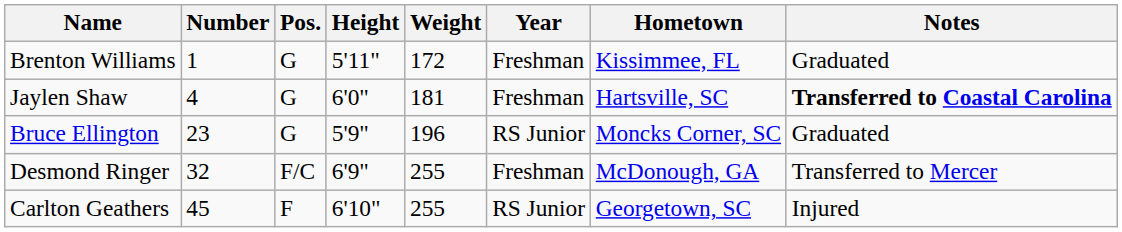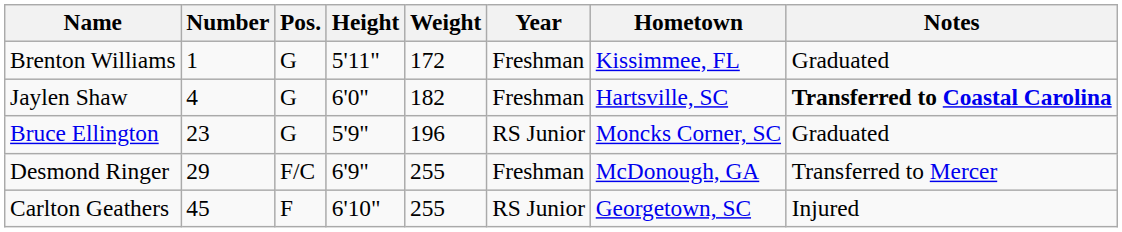Jaylen Shaw | Weight: 181 -> 182
Desmond Ringer | Number: 32 -> 29
